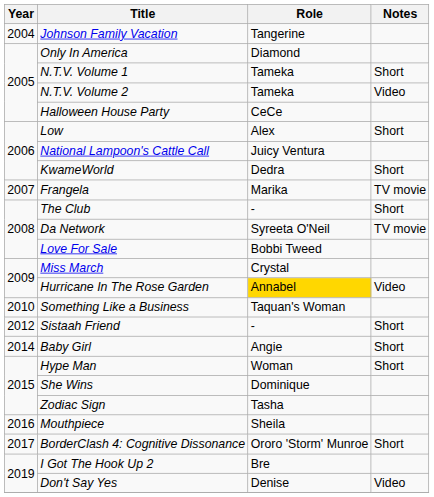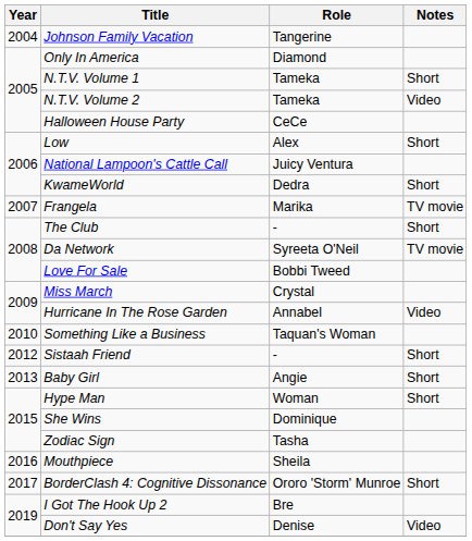Hurricane In The Rose Garden | Role: gold background -> no background
Baby Girl | Year: 2014 -> 2013
